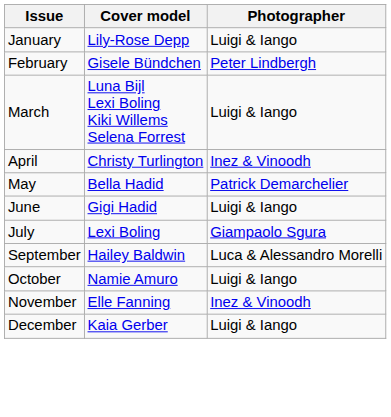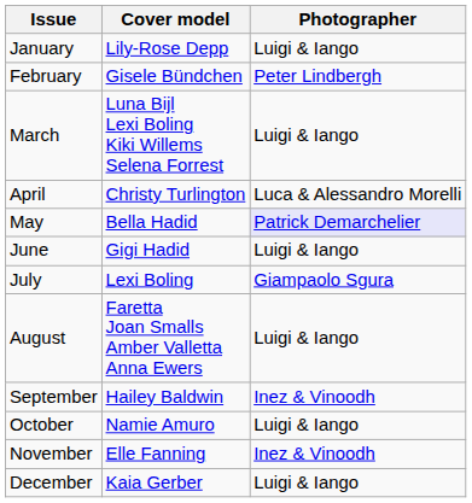April | Photographer: Inez & Vinoodh -> Luca & Alessandro Morelli
May | Photographer: no background -> lavender background
+ row: August | Faretta Joan Smalls Amber Valletta Anna Ewers | Luigi & Iango
September | Photographer: Luca & Alessandro Morelli -> Inez & Vinoodh
